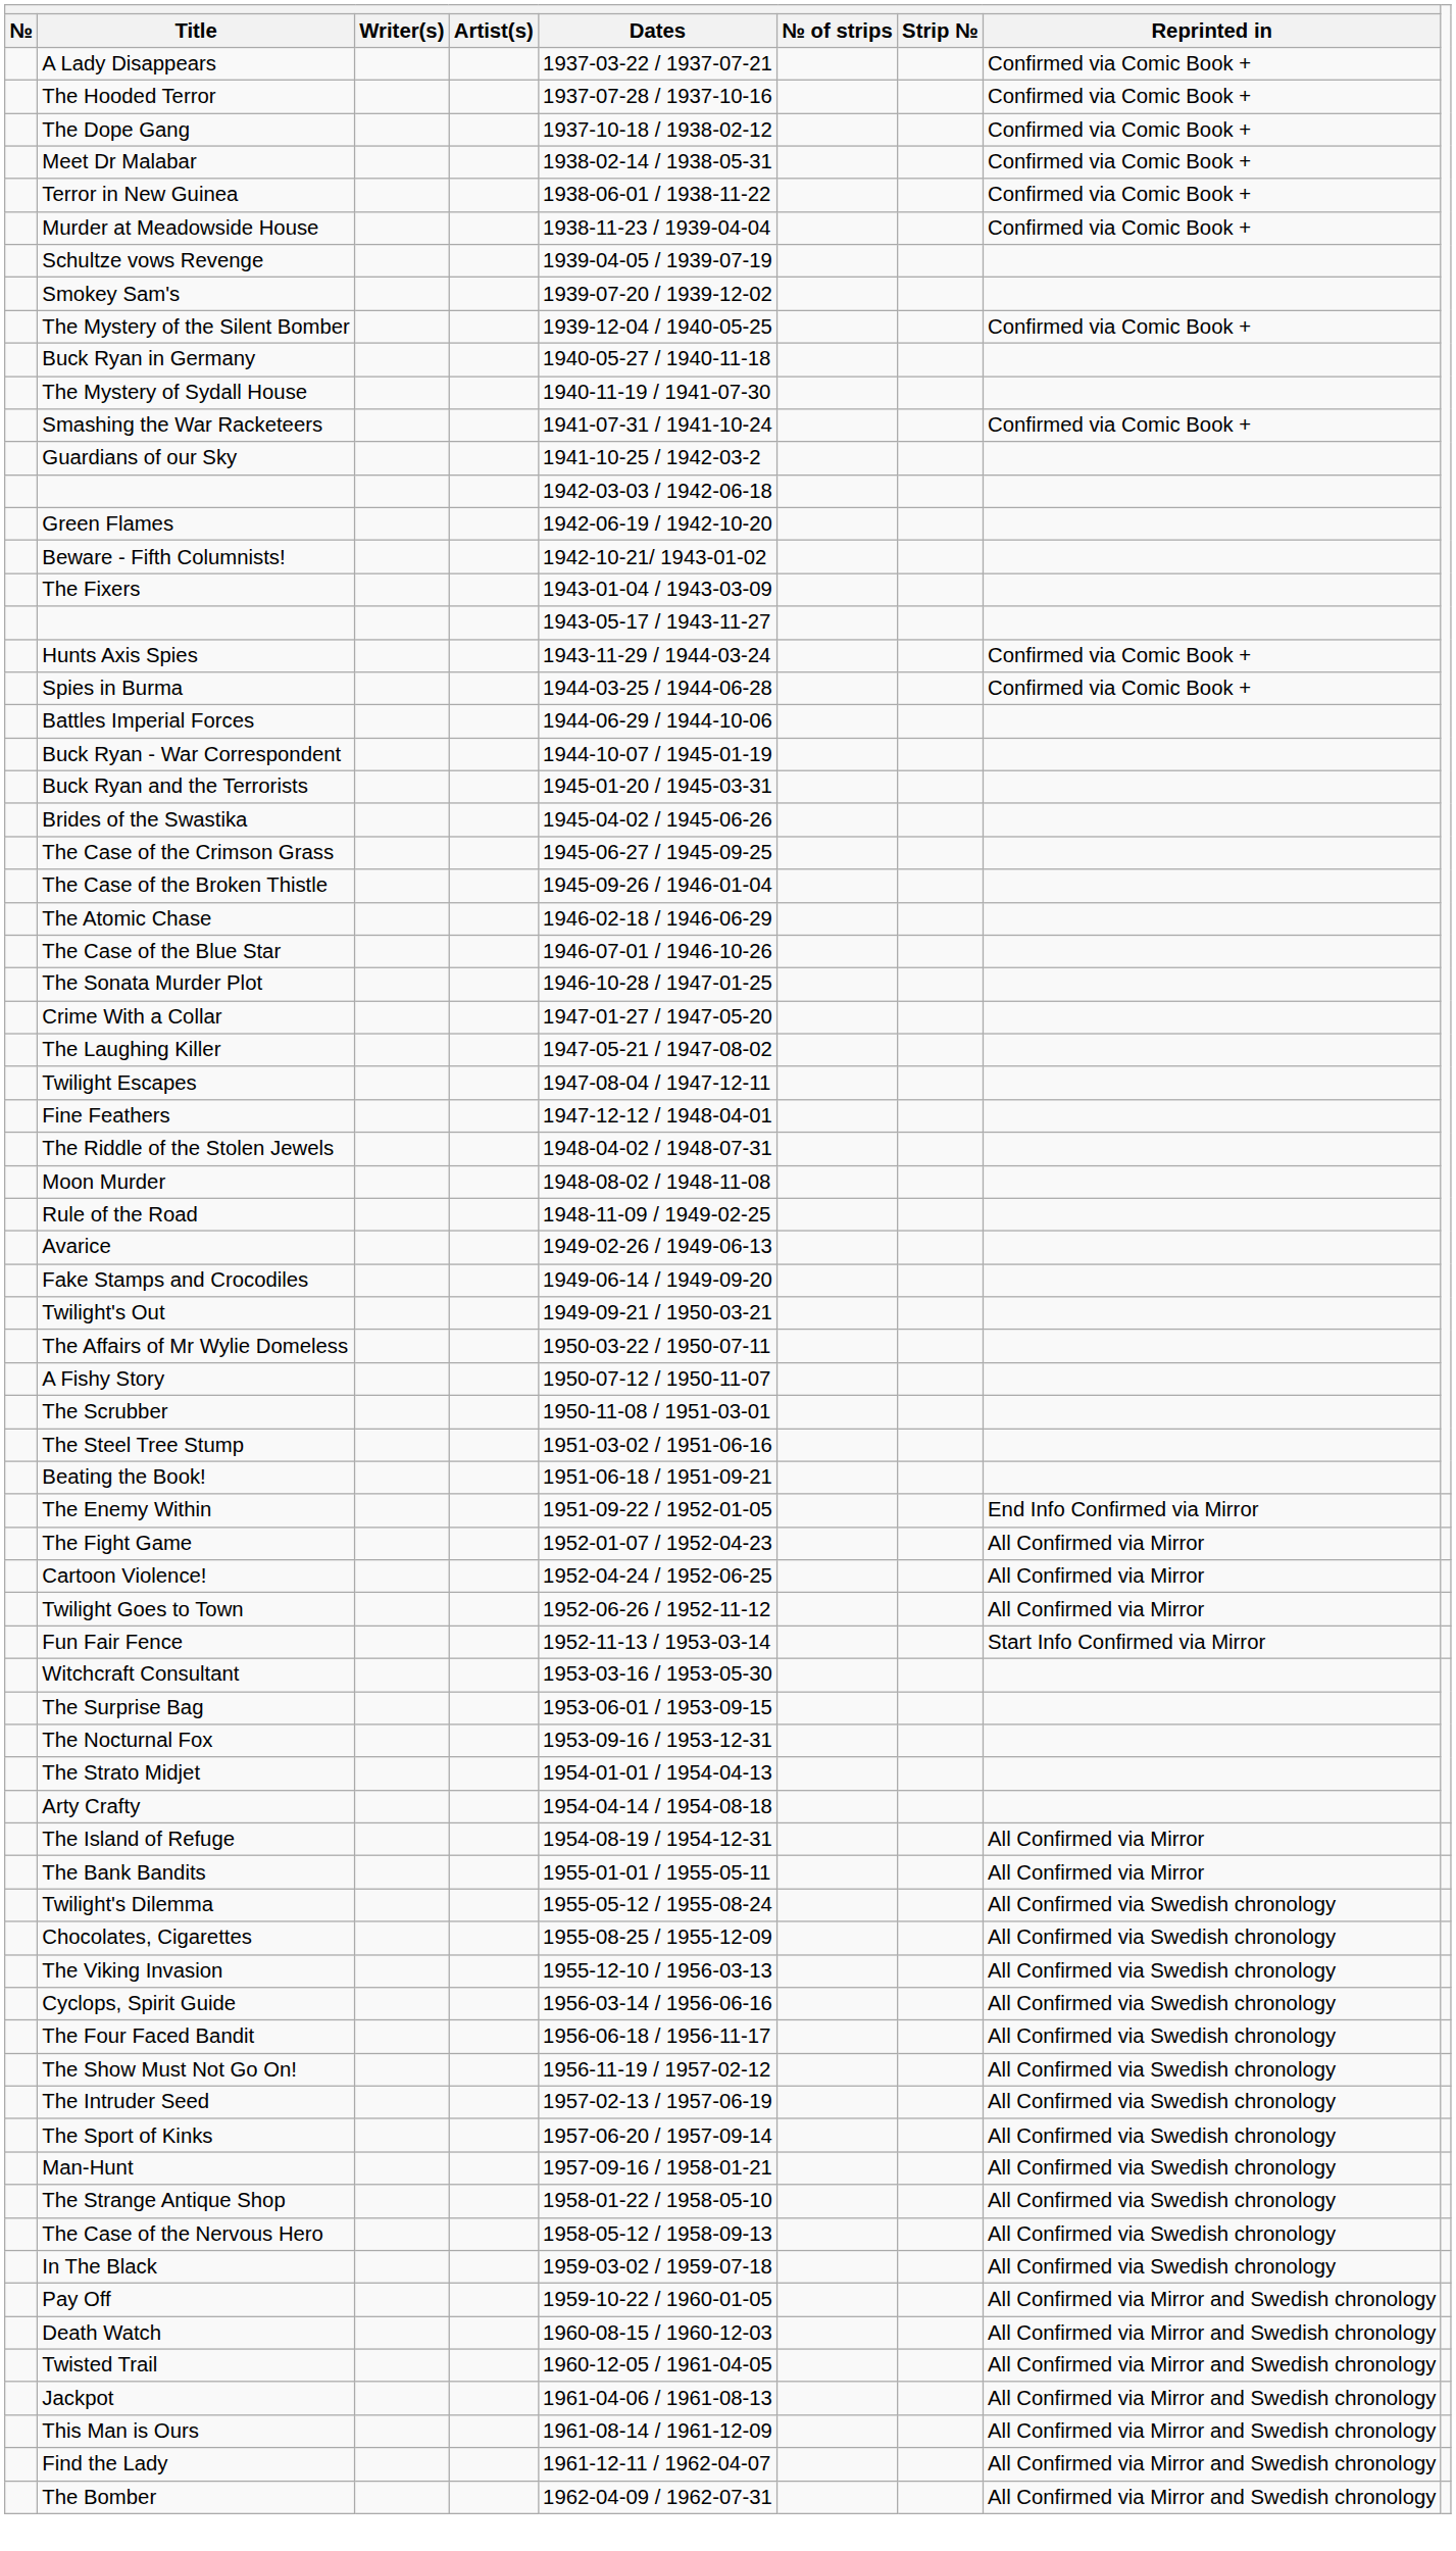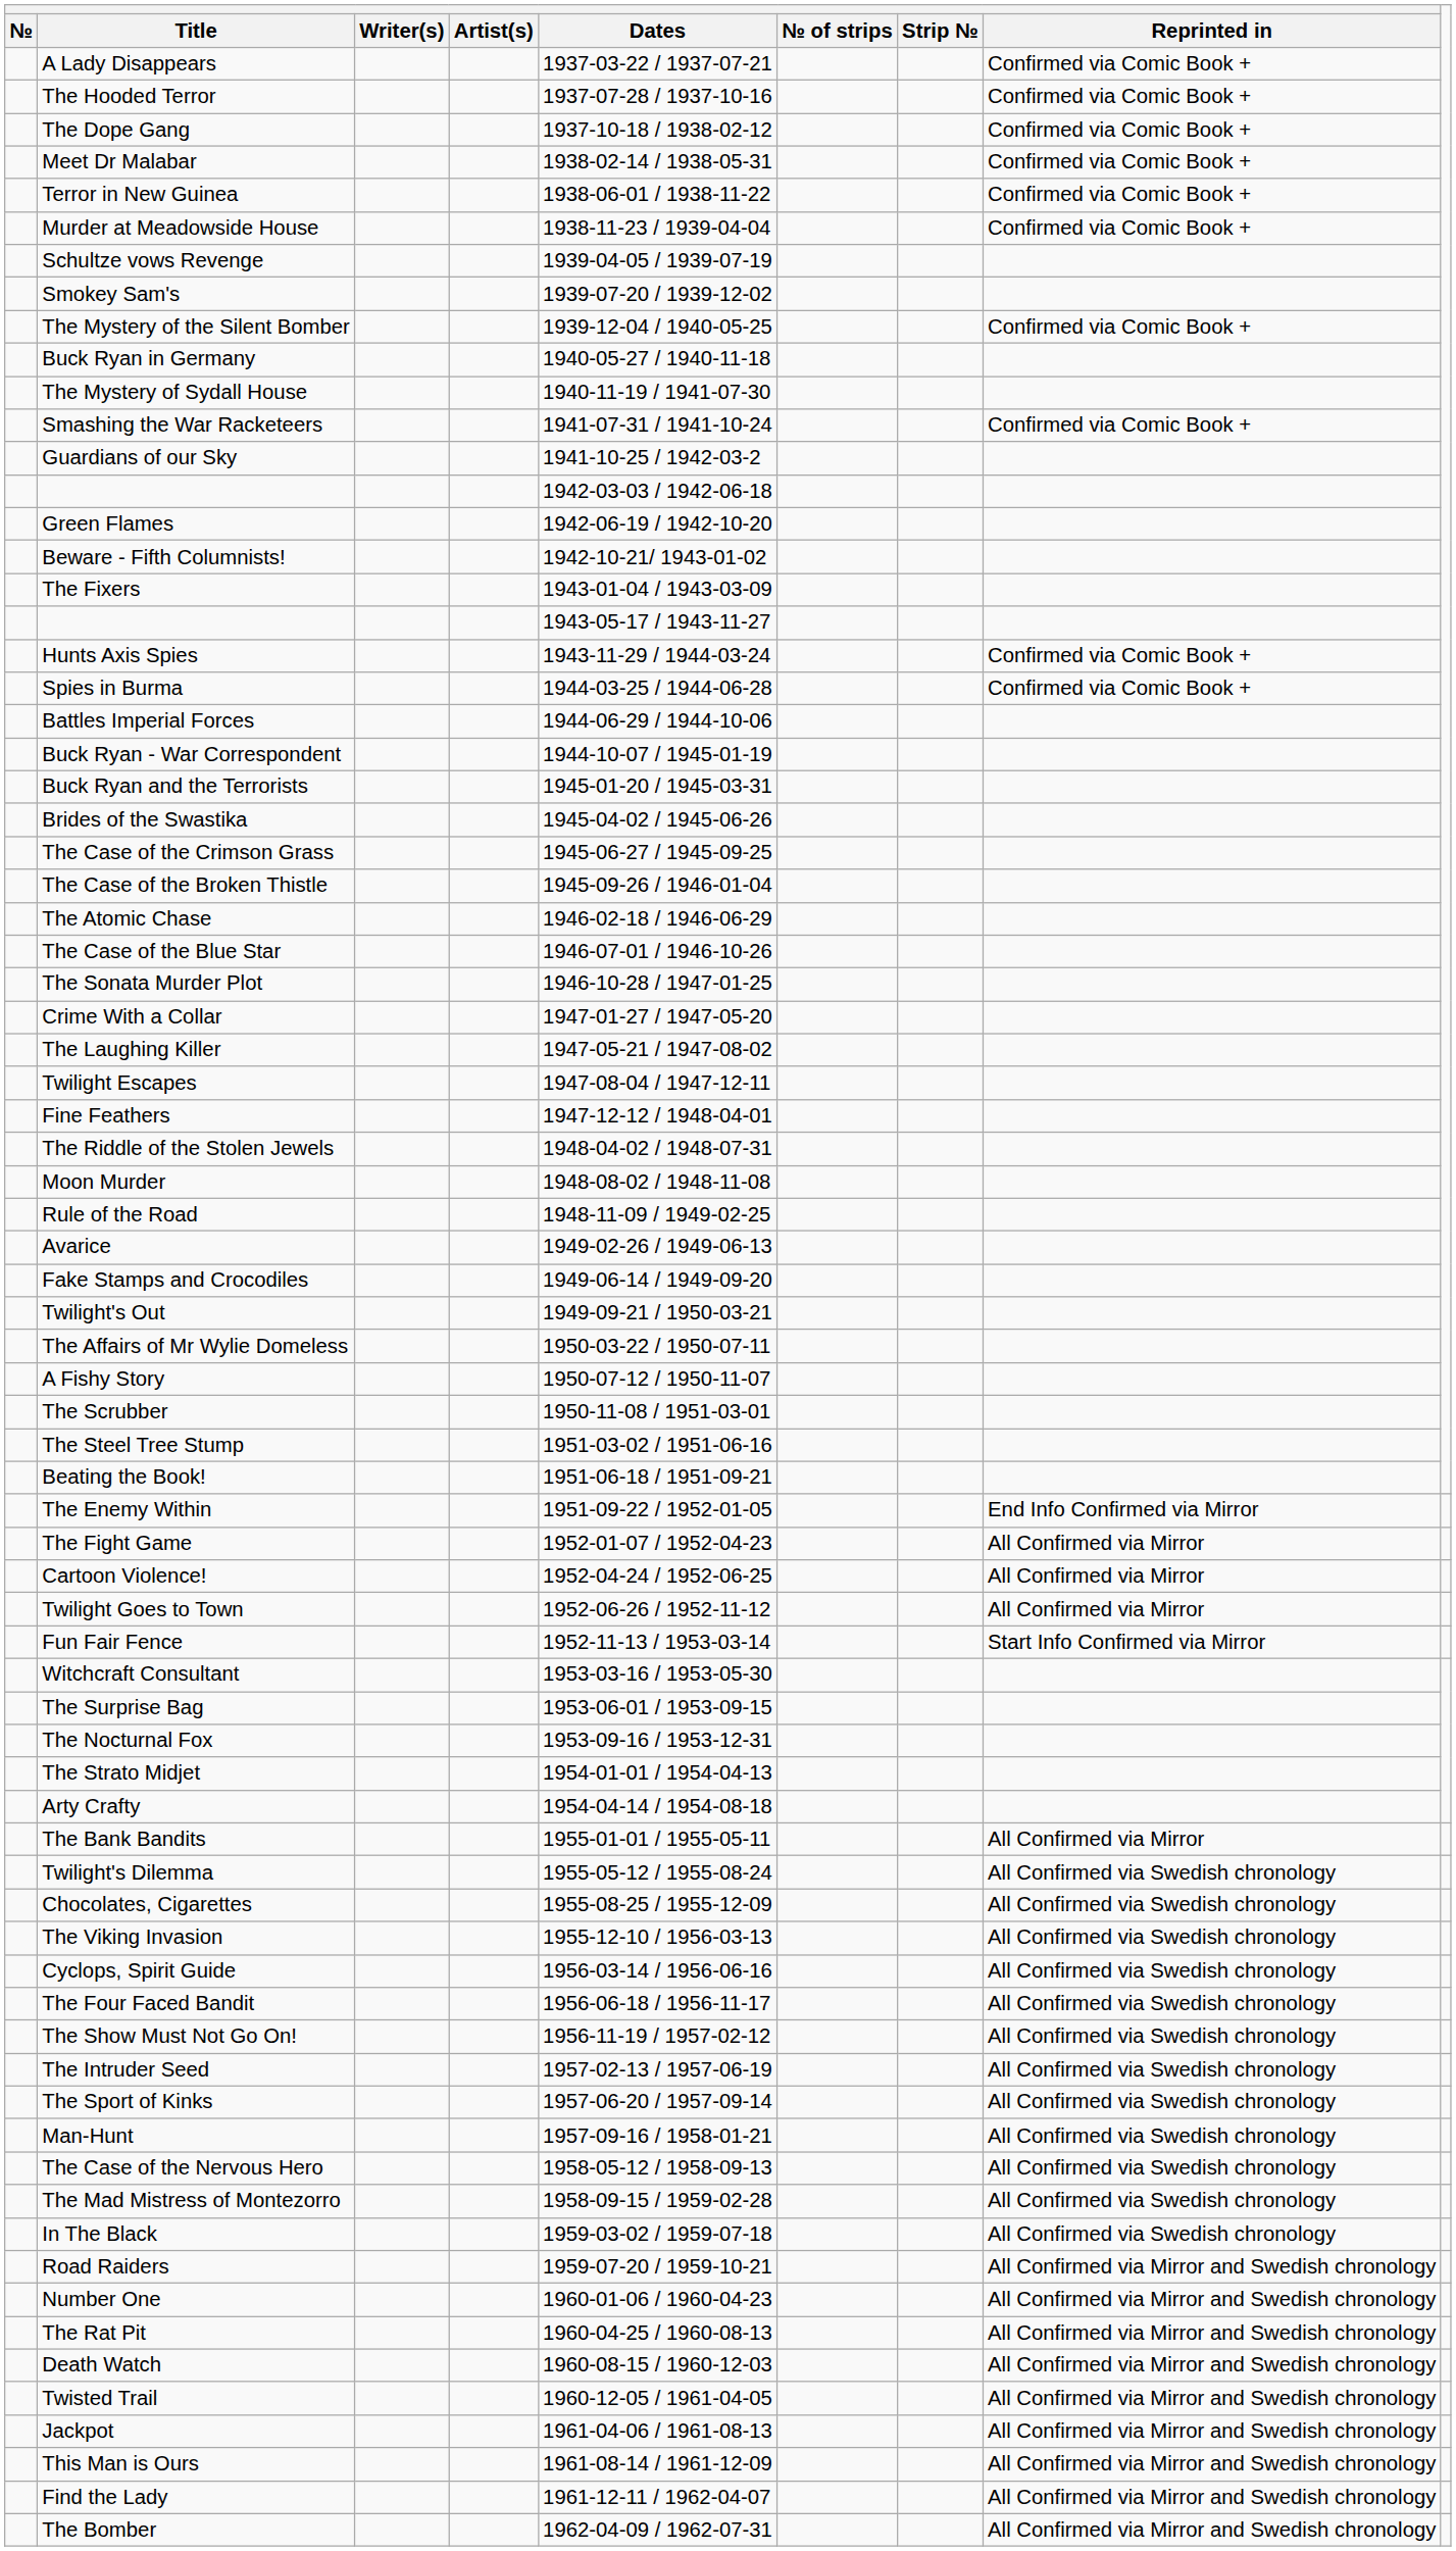- row: The Island of Refuge | 1954-08-19 / 1954-12-31 | All Confirmed via Mirror
- row: The Strange Antique Shop | 1958-01-22 / 1958-05-10 | All Confirmed via Swedish chronology
+ row: The Mad Mistress of Montezorro | 1958-09-15 / 1959-02-28 | All Confirmed via Swedish chronology
+ row: Road Raiders | 1959-07-20 / 1959-10-21 | All Confirmed via Mirror and Swedish chronology
- row: Pay Off | 1959-10-22 / 1960-01-05 | All Confirmed via Mirror and Swedish chronology
+ row: Number One | 1960-01-06 / 1960-04-23 | All Confirmed via Mirror and Swedish chronology
+ row: The Rat Pit | 1960-04-25 / 1960-08-13 | All Confirmed via Mirror and Swedish chronology
